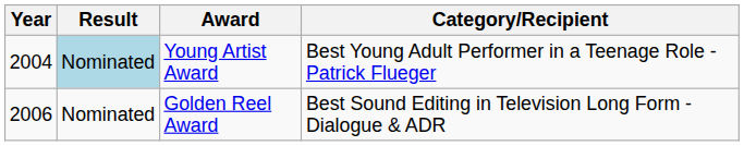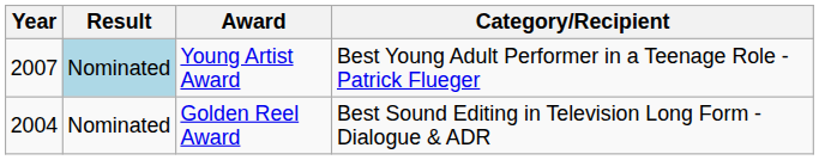Young Artist Award | Year: 2004 -> 2007
Golden Reel Award | Year: 2006 -> 2004
